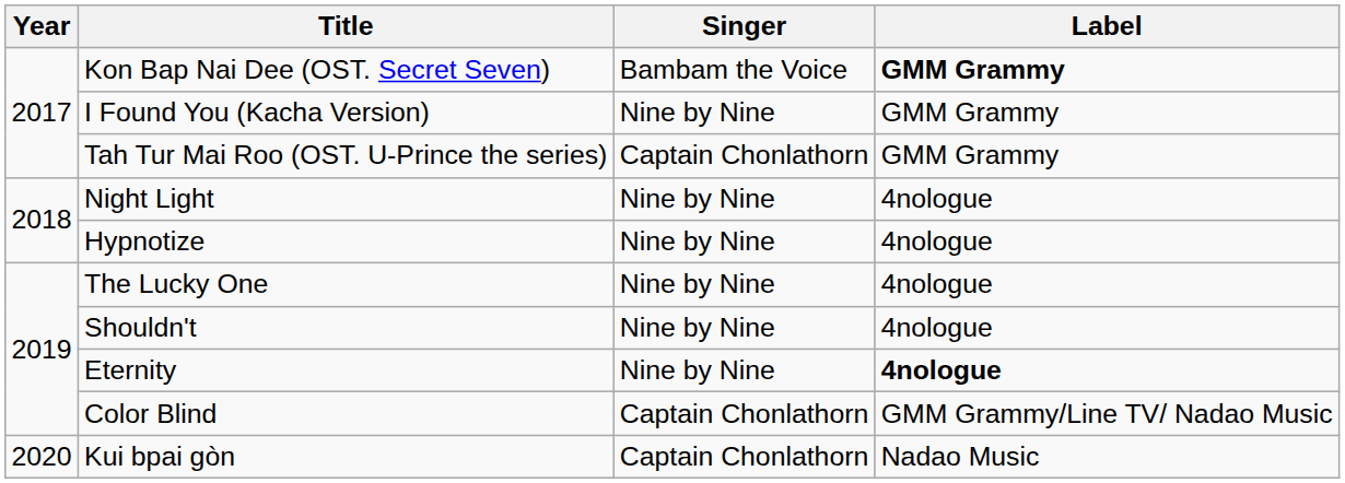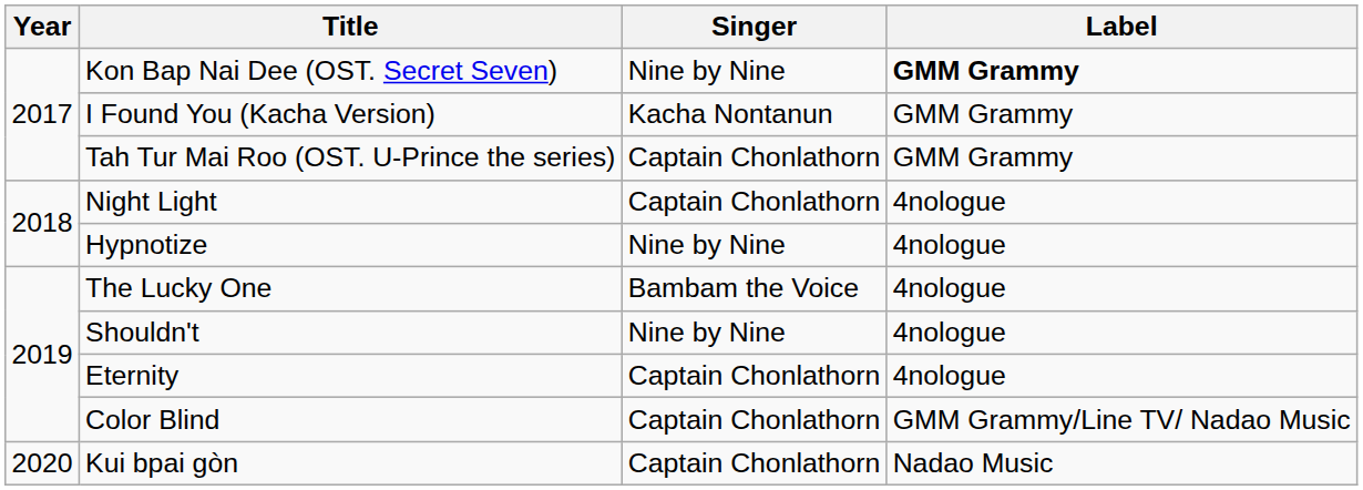Kon Bap Nai Dee (OST. Secret Seven) | Singer: Bambam the Voice -> Nine by Nine
I Found You (Kacha Version) | Singer: Nine by Nine -> Kacha Nontanun
Night Light | Singer: Nine by Nine -> Captain Chonlathorn
The Lucky One | Singer: Nine by Nine -> Bambam the Voice
Eternity | Singer: Nine by Nine -> Captain Chonlathorn
Eternity | Label: bold -> normal
